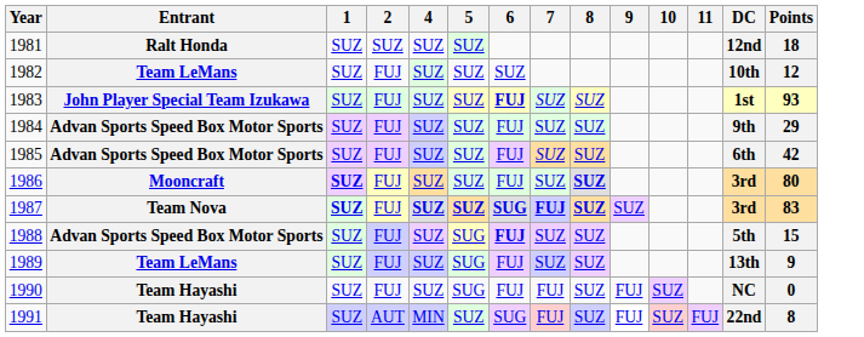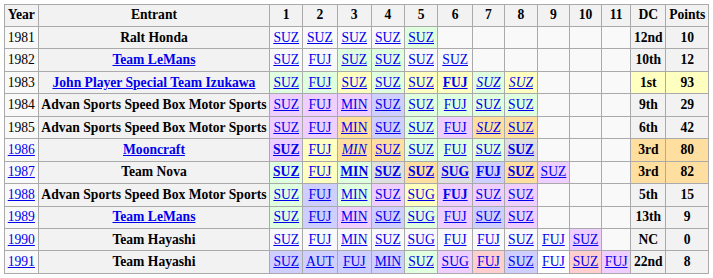+ column: 3 | SUZ | SUZ | SUZ | MIN | MIN | MIN | MIN | MIN | MIN | MIN | FUJ
1981 | Points: 18 -> 10
1987 | Points: 83 -> 82
